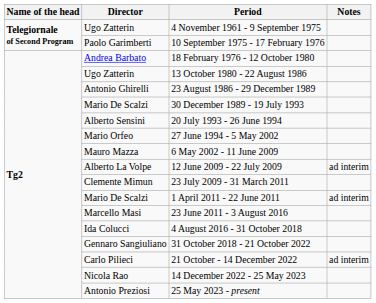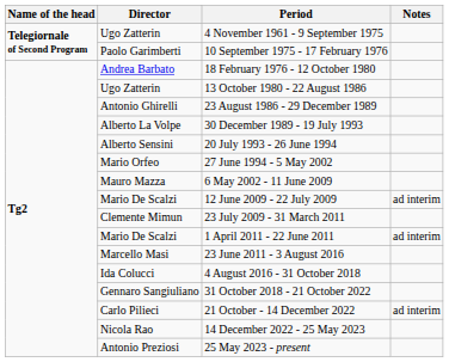30 December 1989 - 19 July 1993 | Director: Mario De Scalzi -> Alberto La Volpe
12 June 2009 - 22 July 2009 | Director: Alberto La Volpe -> Mario De Scalzi
